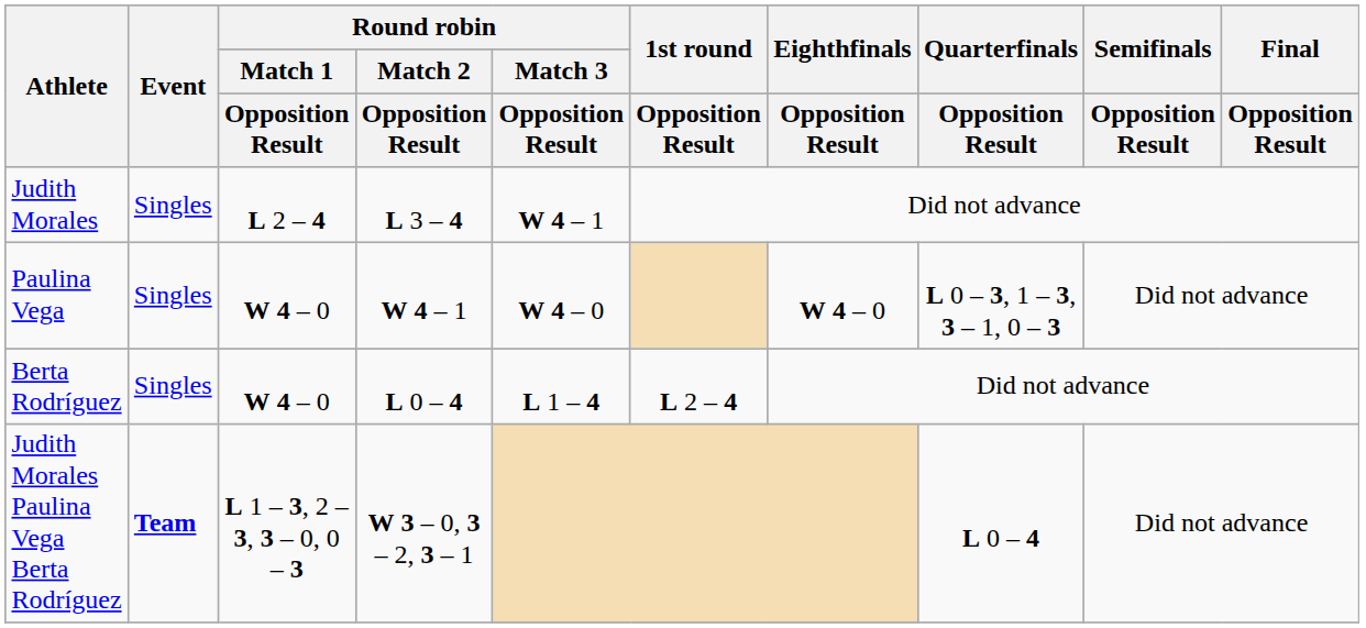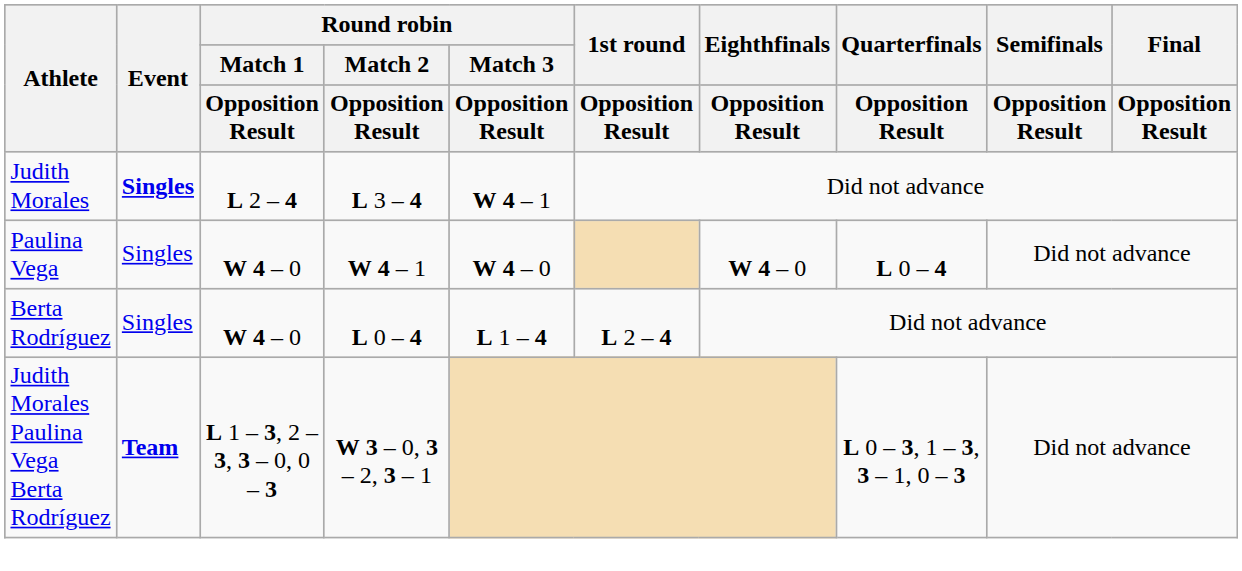Judith Morales | Event: normal -> bold
Paulina Vega | Quarterfinals / Opposition Result: L 0 – 3, 1 – 3, 3 – 1, 0 – 3 -> L 0 – 4
Judith Morales Paulina Vega Berta Rodríguez | Quarterfinals / Opposition Result: L 0 – 4 -> L 0 – 3, 1 – 3, 3 – 1, 0 – 3
